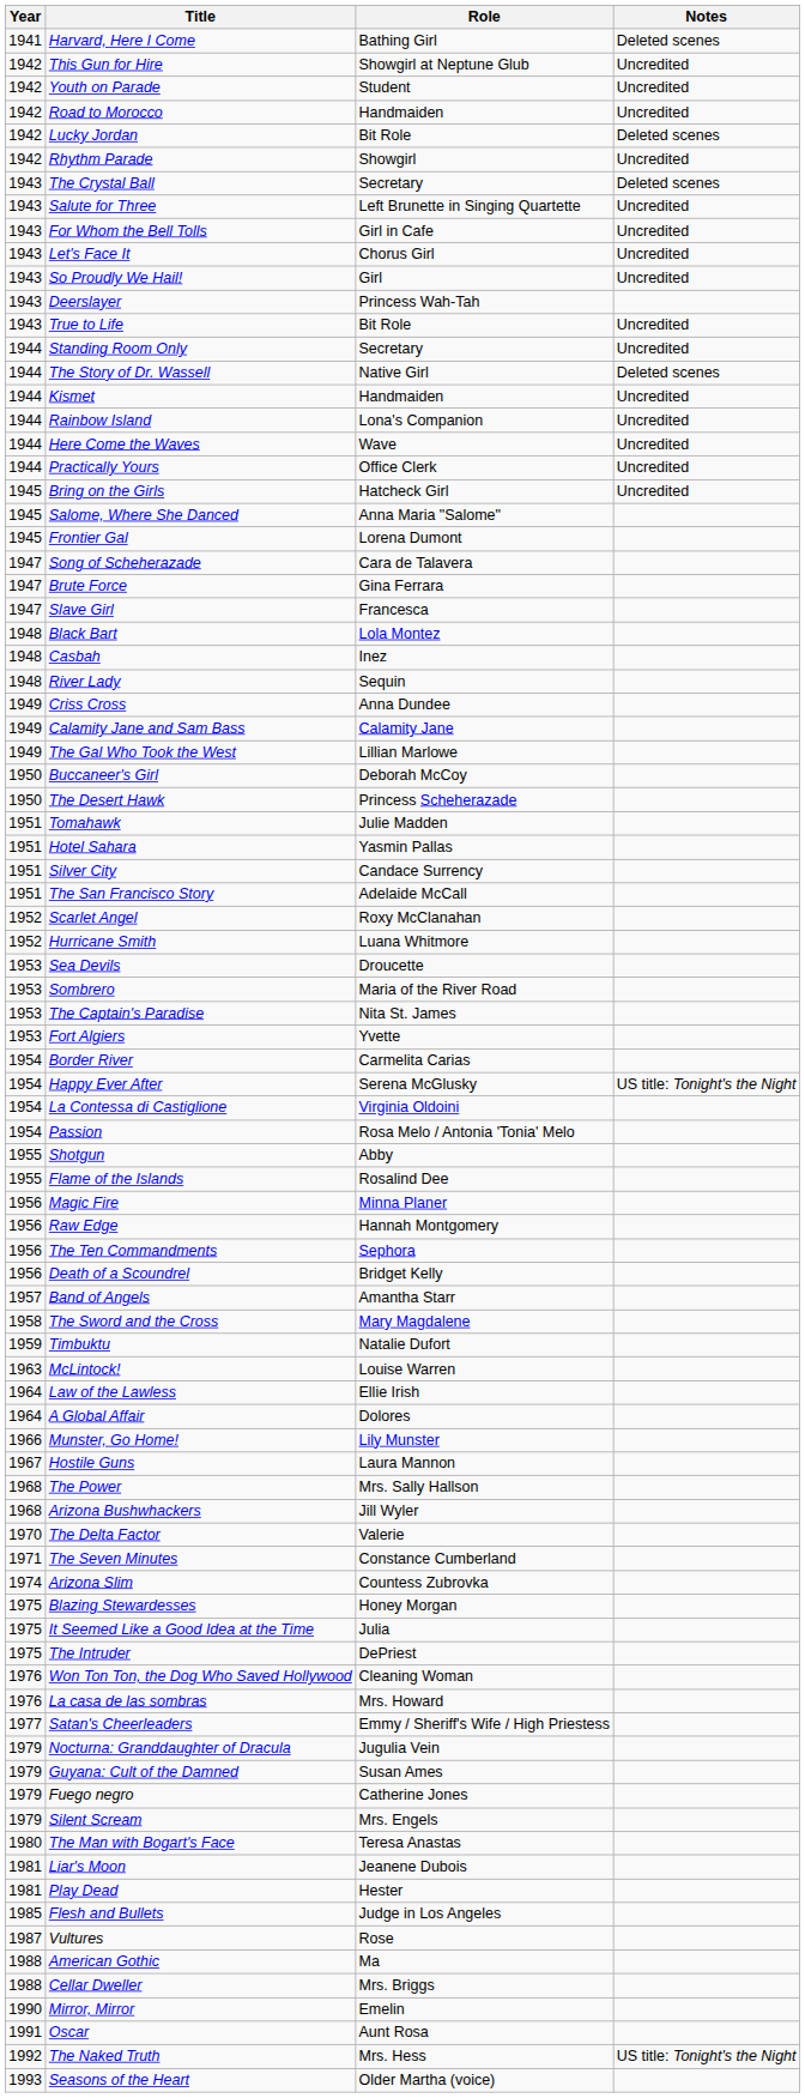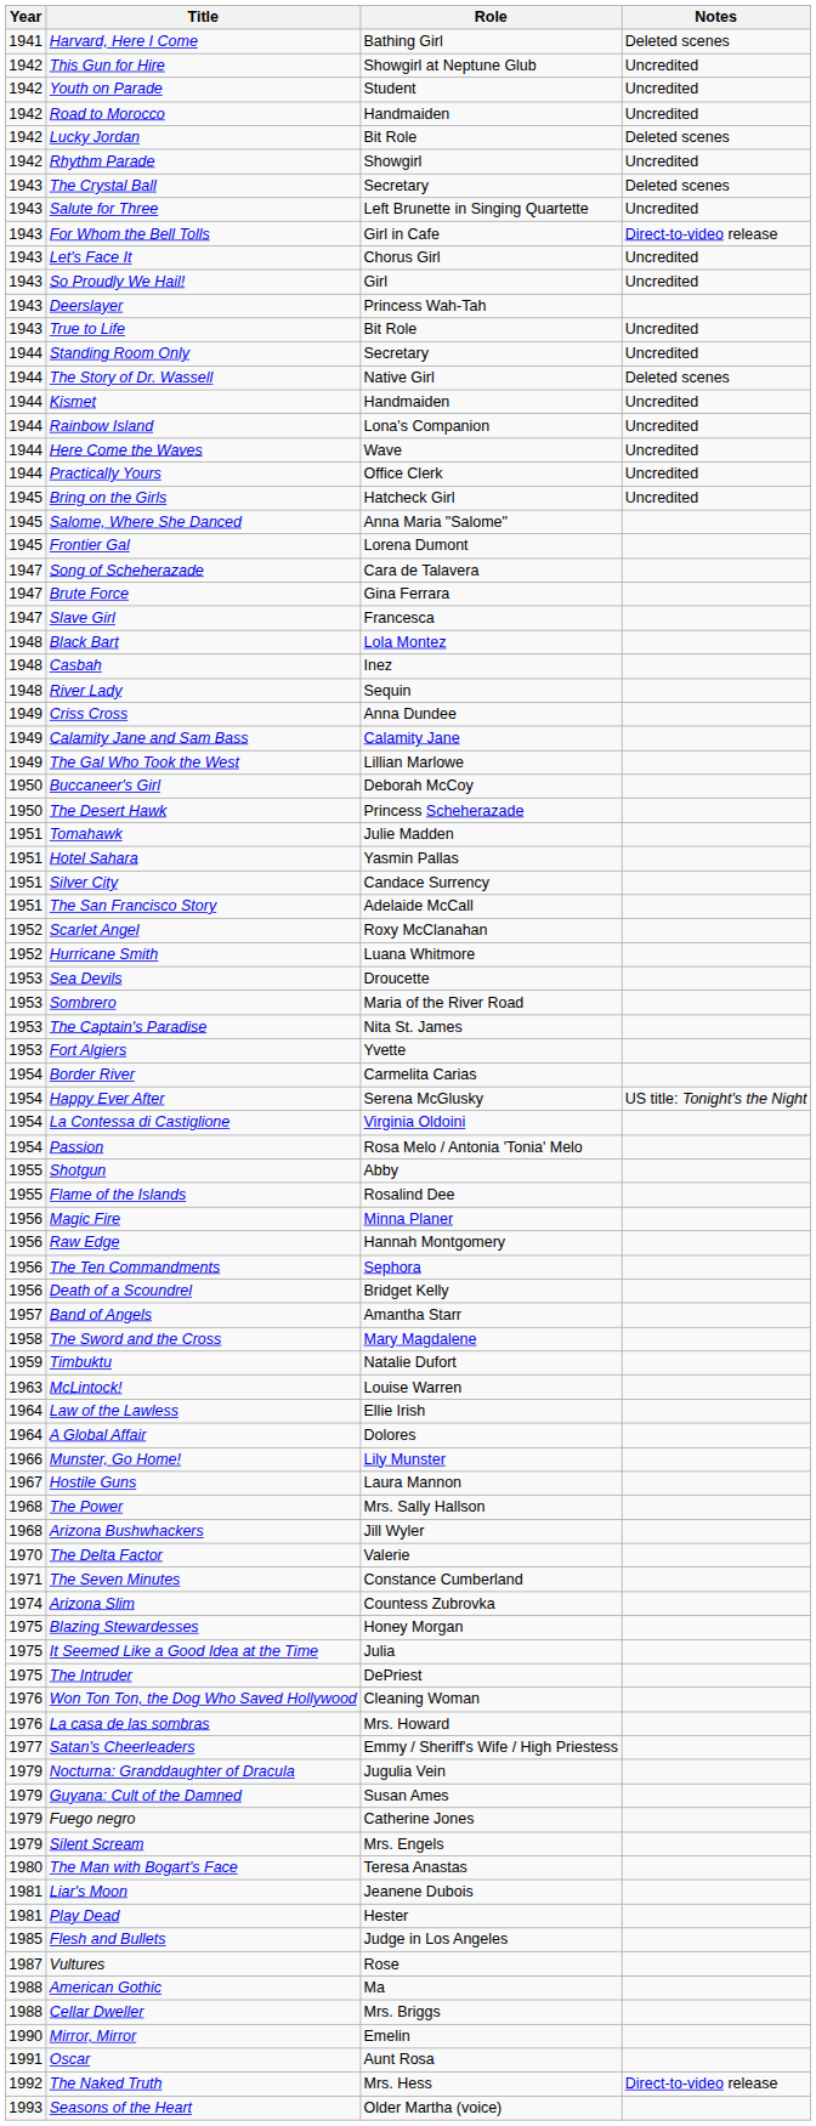For Whom the Bell Tolls | Notes: Uncredited -> Direct-to-video release
The Naked Truth | Notes: US title: Tonight's the Night -> Direct-to-video release
